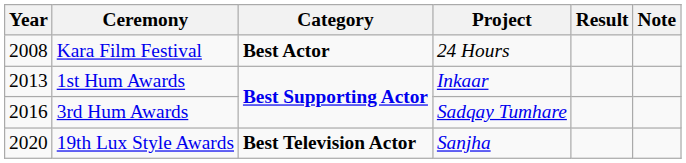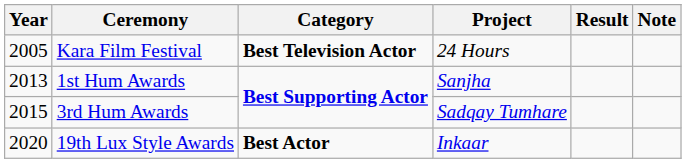Kara Film Festival | Year: 2008 -> 2005
Kara Film Festival | Category: Best Actor -> Best Television Actor
1st Hum Awards | Project: Inkaar -> Sanjha
3rd Hum Awards | Year: 2016 -> 2015
19th Lux Style Awards | Category: Best Television Actor -> Best Actor
19th Lux Style Awards | Project: Sanjha -> Inkaar
